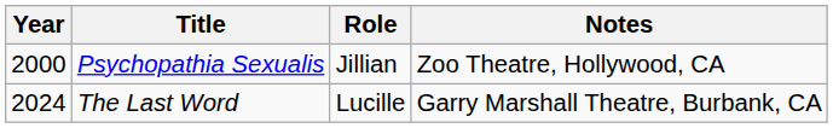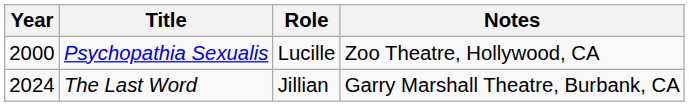Psychopathia Sexualis | Role: Jillian -> Lucille
The Last Word | Role: Lucille -> Jillian
